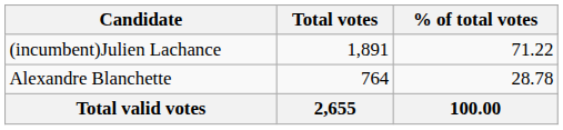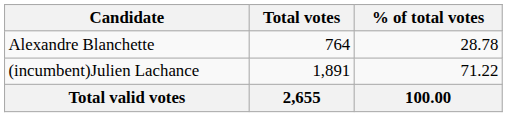rows swapped: (incumbent)Julien Lachance <-> Alexandre Blanchette
